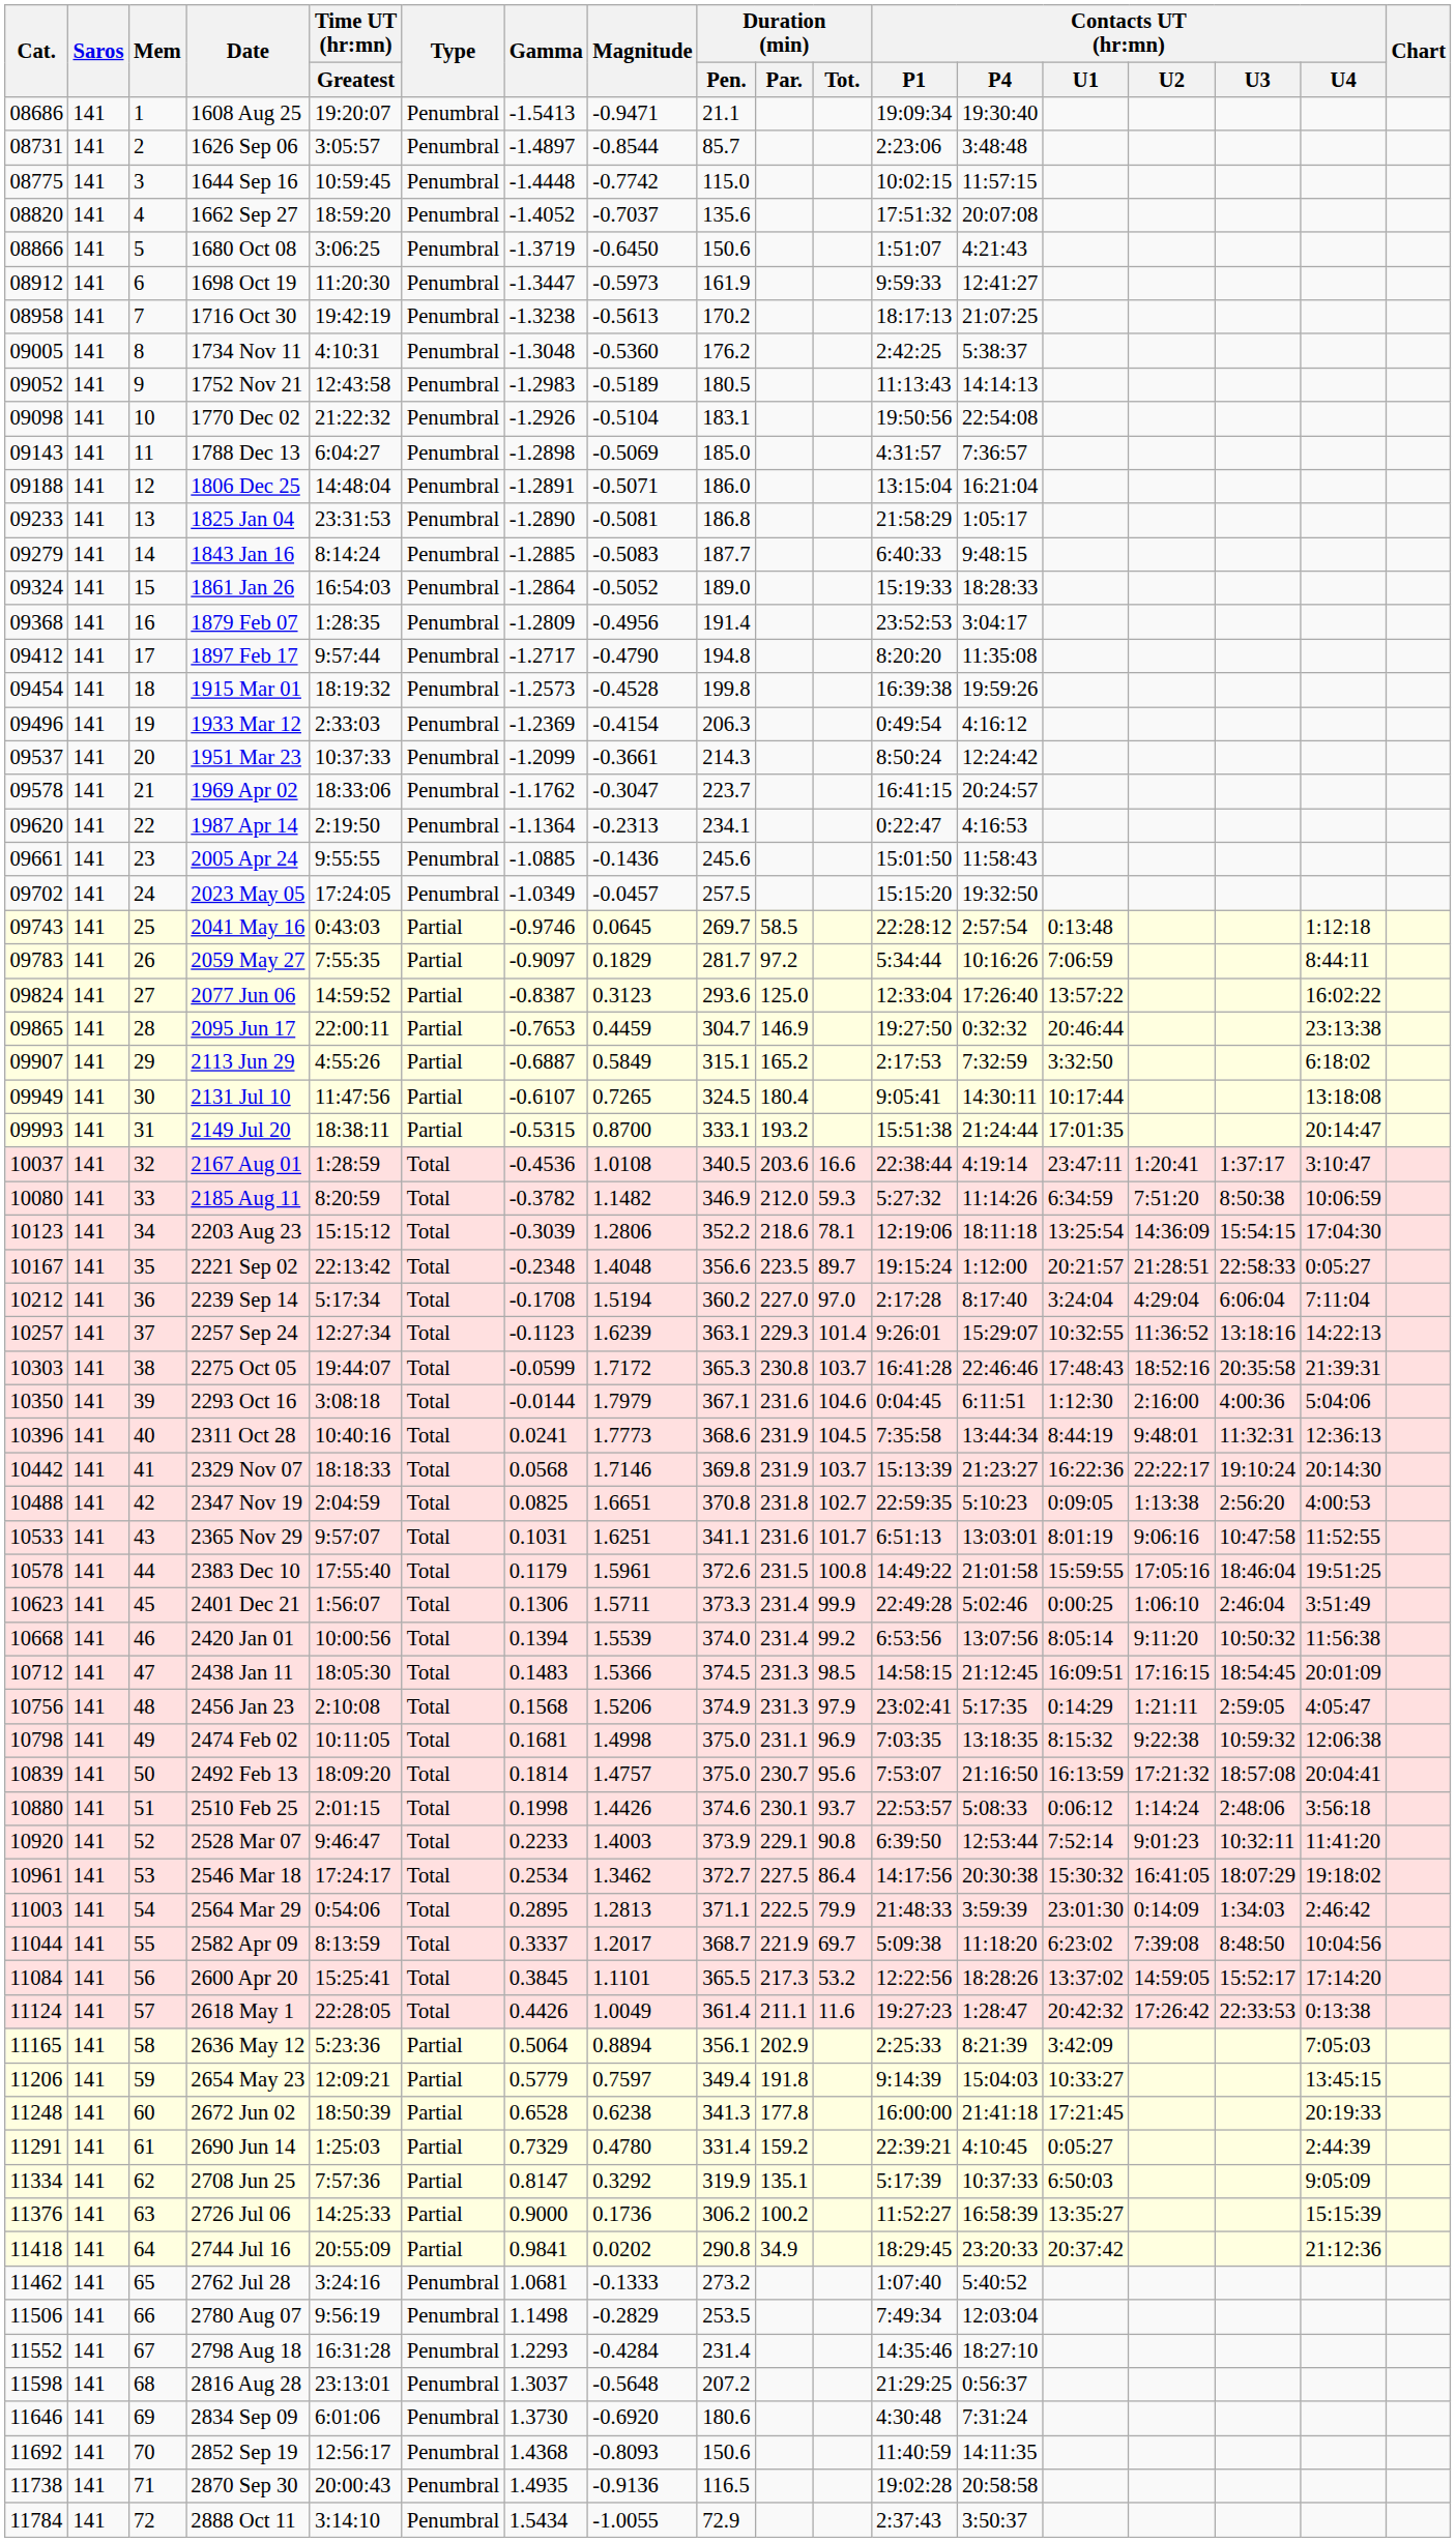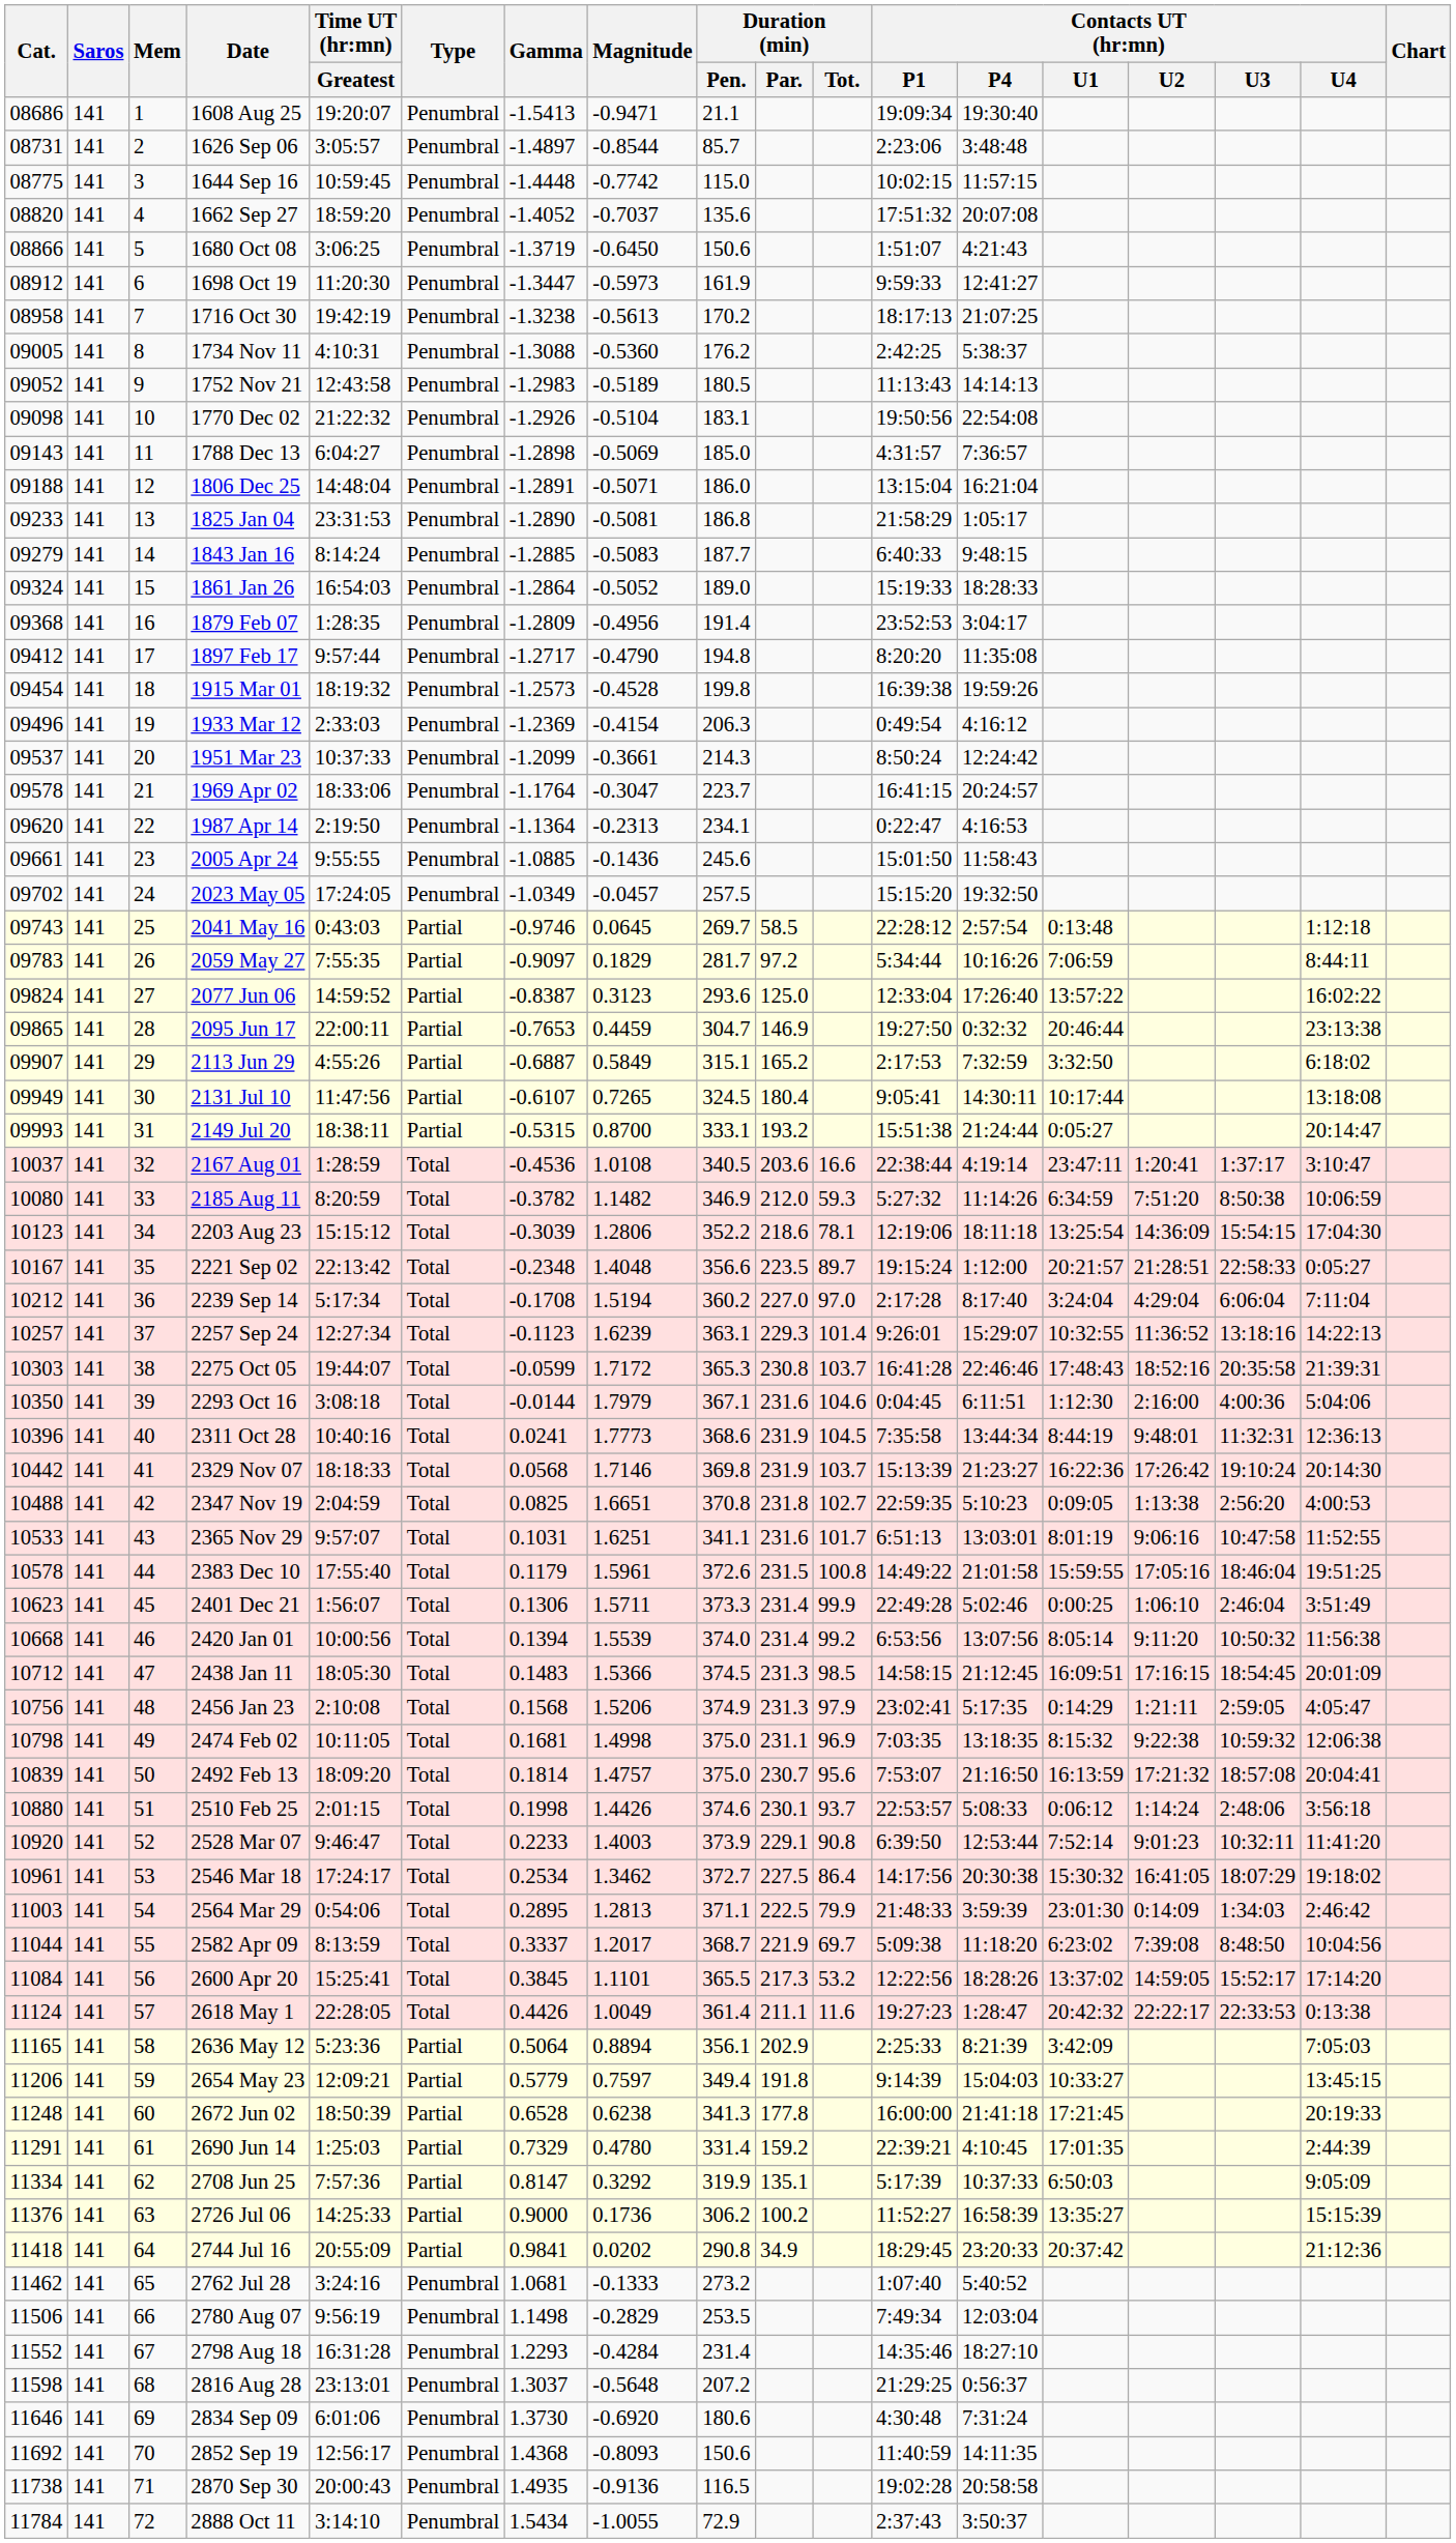1734 Nov 11 | Gamma: -1.3048 -> -1.3088
1969 Apr 02 | Gamma: -1.1762 -> -1.1764
2149 Jul 20 | Contacts UT (hr:mn) / U1: 17:01:35 -> 0:05:27
2329 Nov 07 | Contacts UT (hr:mn) / U2: 22:22:17 -> 17:26:42
2618 May 1 | Contacts UT (hr:mn) / U2: 17:26:42 -> 22:22:17
2690 Jun 14 | Contacts UT (hr:mn) / U1: 0:05:27 -> 17:01:35
